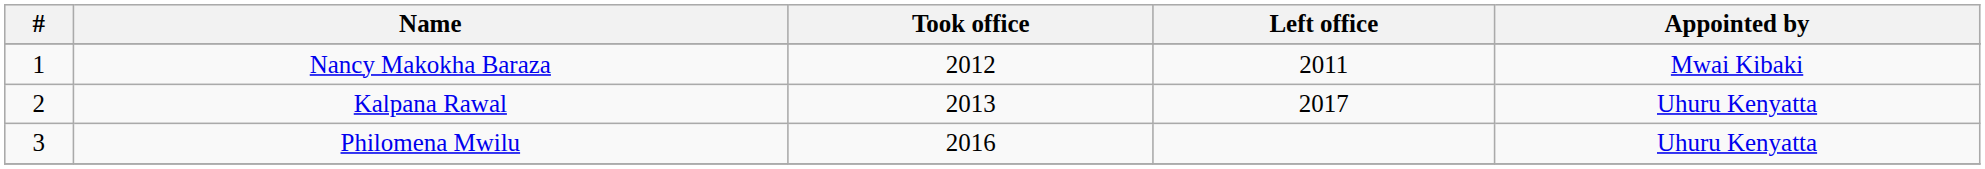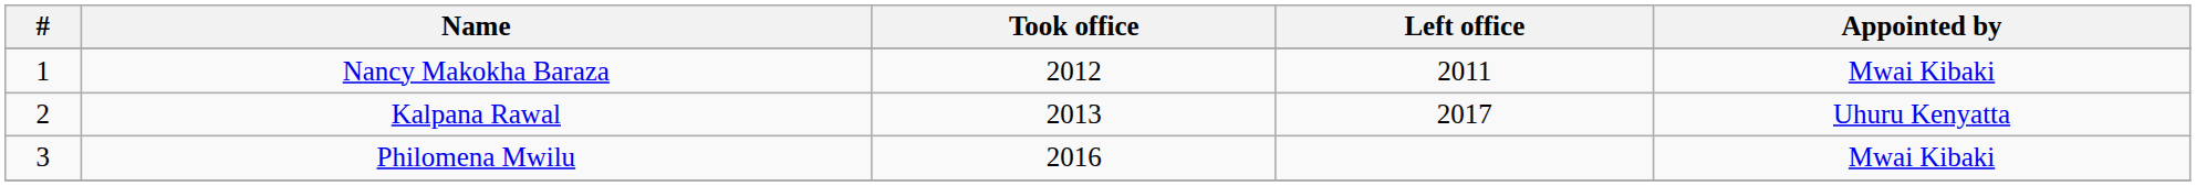Philomena Mwilu | Appointed by: Uhuru Kenyatta -> Mwai Kibaki
